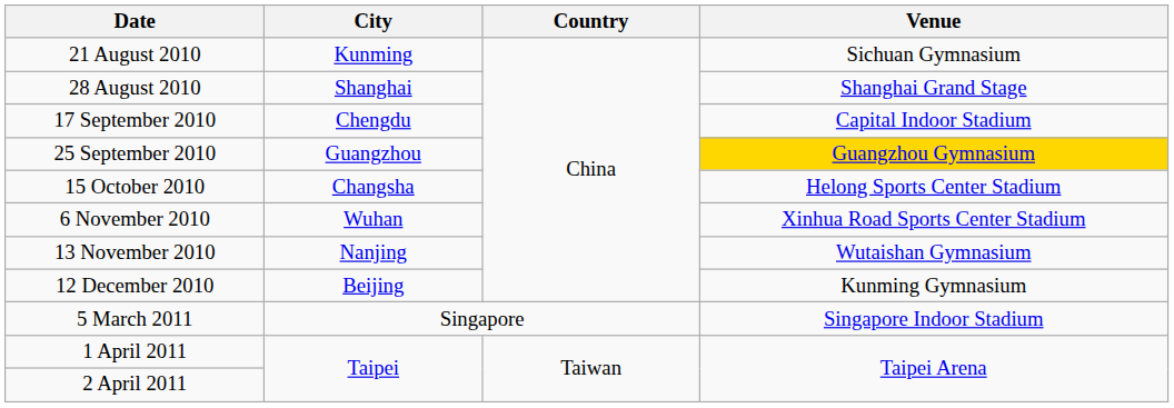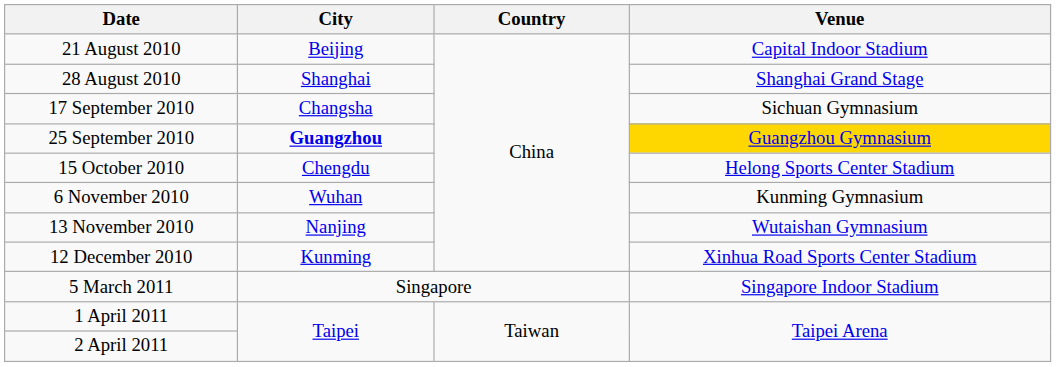21 August 2010 | City: Kunming -> Beijing
21 August 2010 | Venue: Sichuan Gymnasium -> Capital Indoor Stadium
17 September 2010 | City: Chengdu -> Changsha
17 September 2010 | Venue: Capital Indoor Stadium -> Sichuan Gymnasium
25 September 2010 | City: normal -> bold
15 October 2010 | City: Changsha -> Chengdu
6 November 2010 | Venue: Xinhua Road Sports Center Stadium -> Kunming Gymnasium
12 December 2010 | City: Beijing -> Kunming
12 December 2010 | Venue: Kunming Gymnasium -> Xinhua Road Sports Center Stadium
